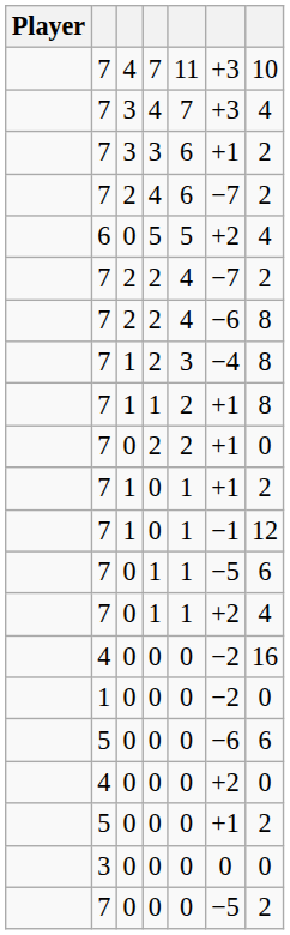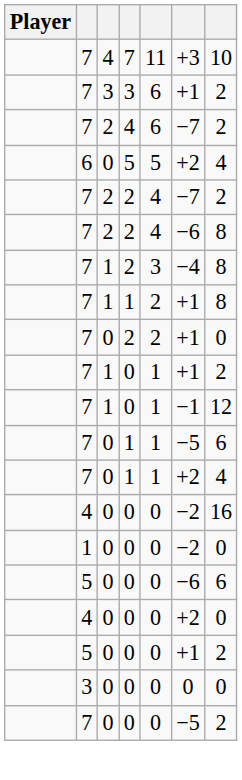- row: 7 | 3 | 4 | 7 | +3 | 4
